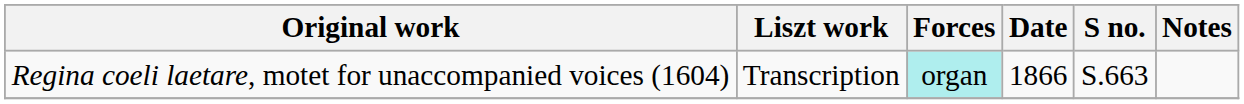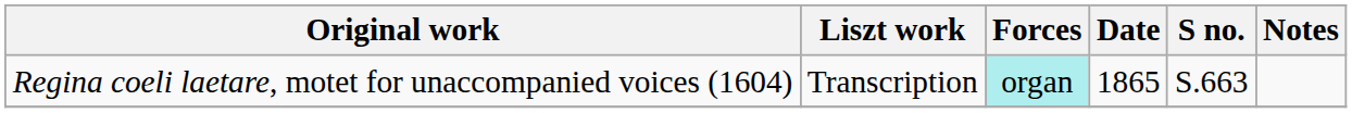Regina coeli laetare, motet for unaccompanied voices (1604) | Date: 1866 -> 1865
